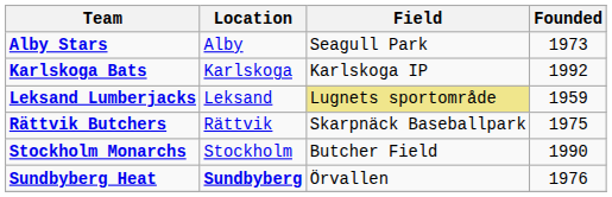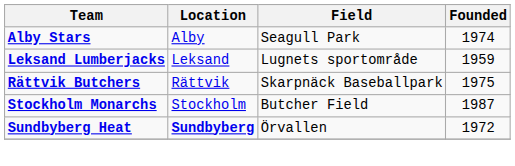Alby Stars | Founded: 1973 -> 1974
- row: Karlskoga Bats | Karlskoga | Karlskoga IP | 1992
Leksand Lumberjacks | Field: khaki background -> no background
Stockholm Monarchs | Founded: 1990 -> 1987
Sundbyberg Heat | Founded: 1976 -> 1972
